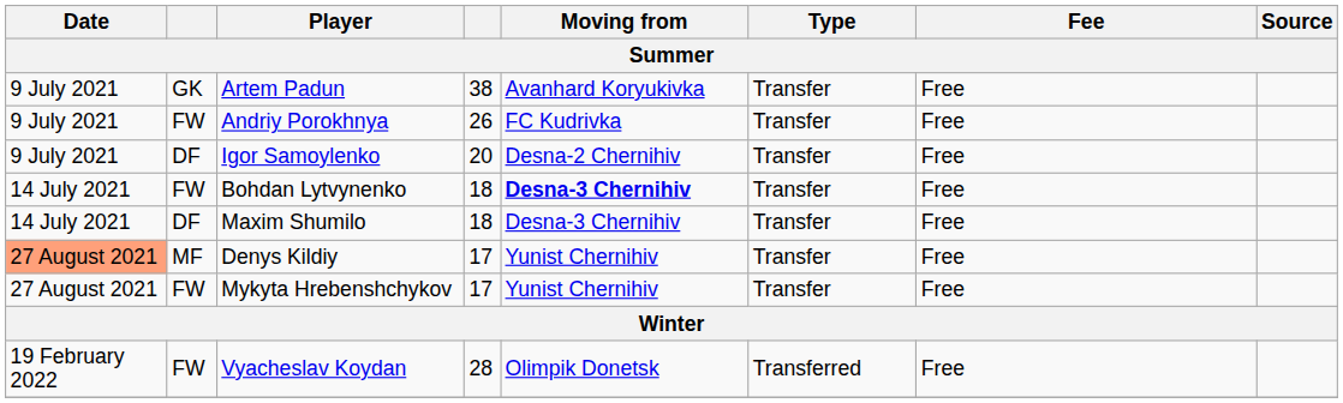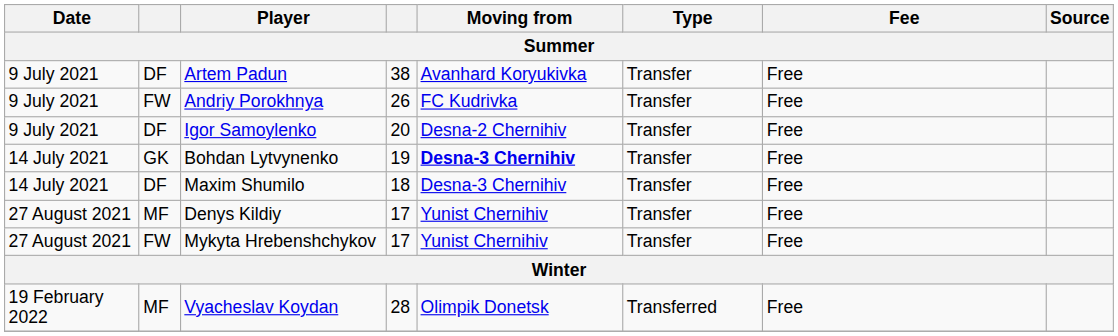Artem Padun | column 2: GK -> DF
Bohdan Lytvynenko | column 2: FW -> GK
Bohdan Lytvynenko | column 4: 18 -> 19
Denys Kildiy | Date: lightsalmon background -> no background
Vyacheslav Koydan | column 2: FW -> MF
